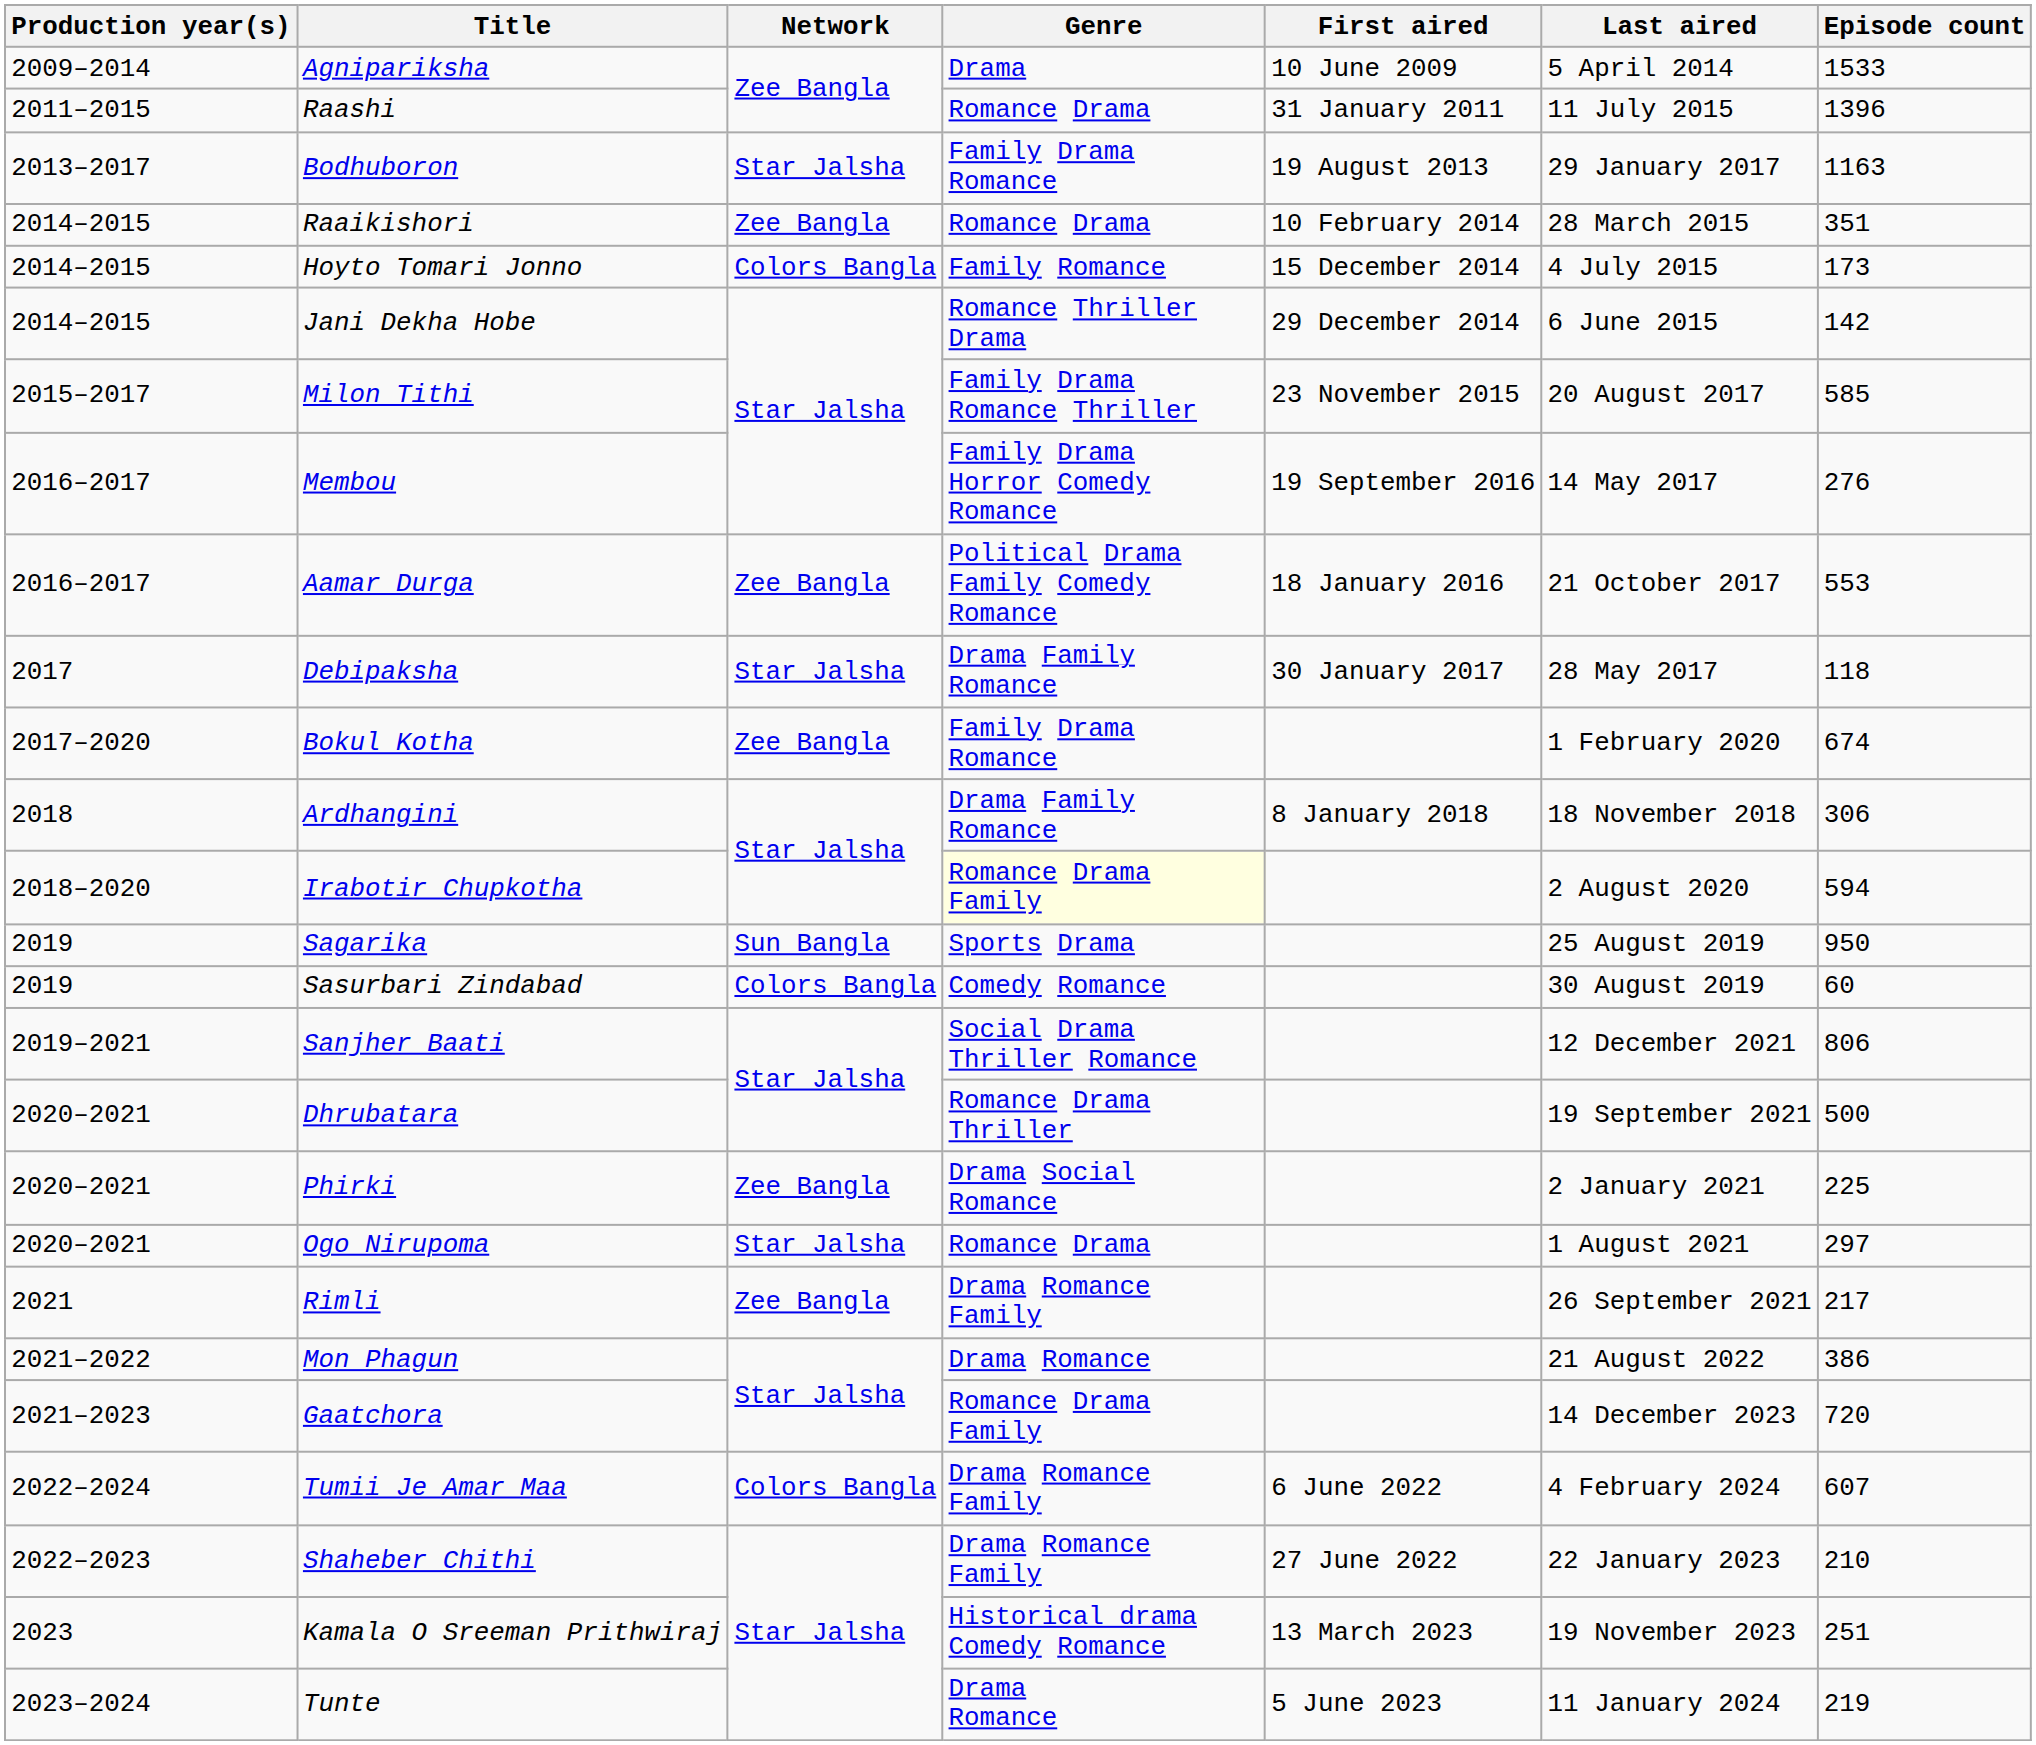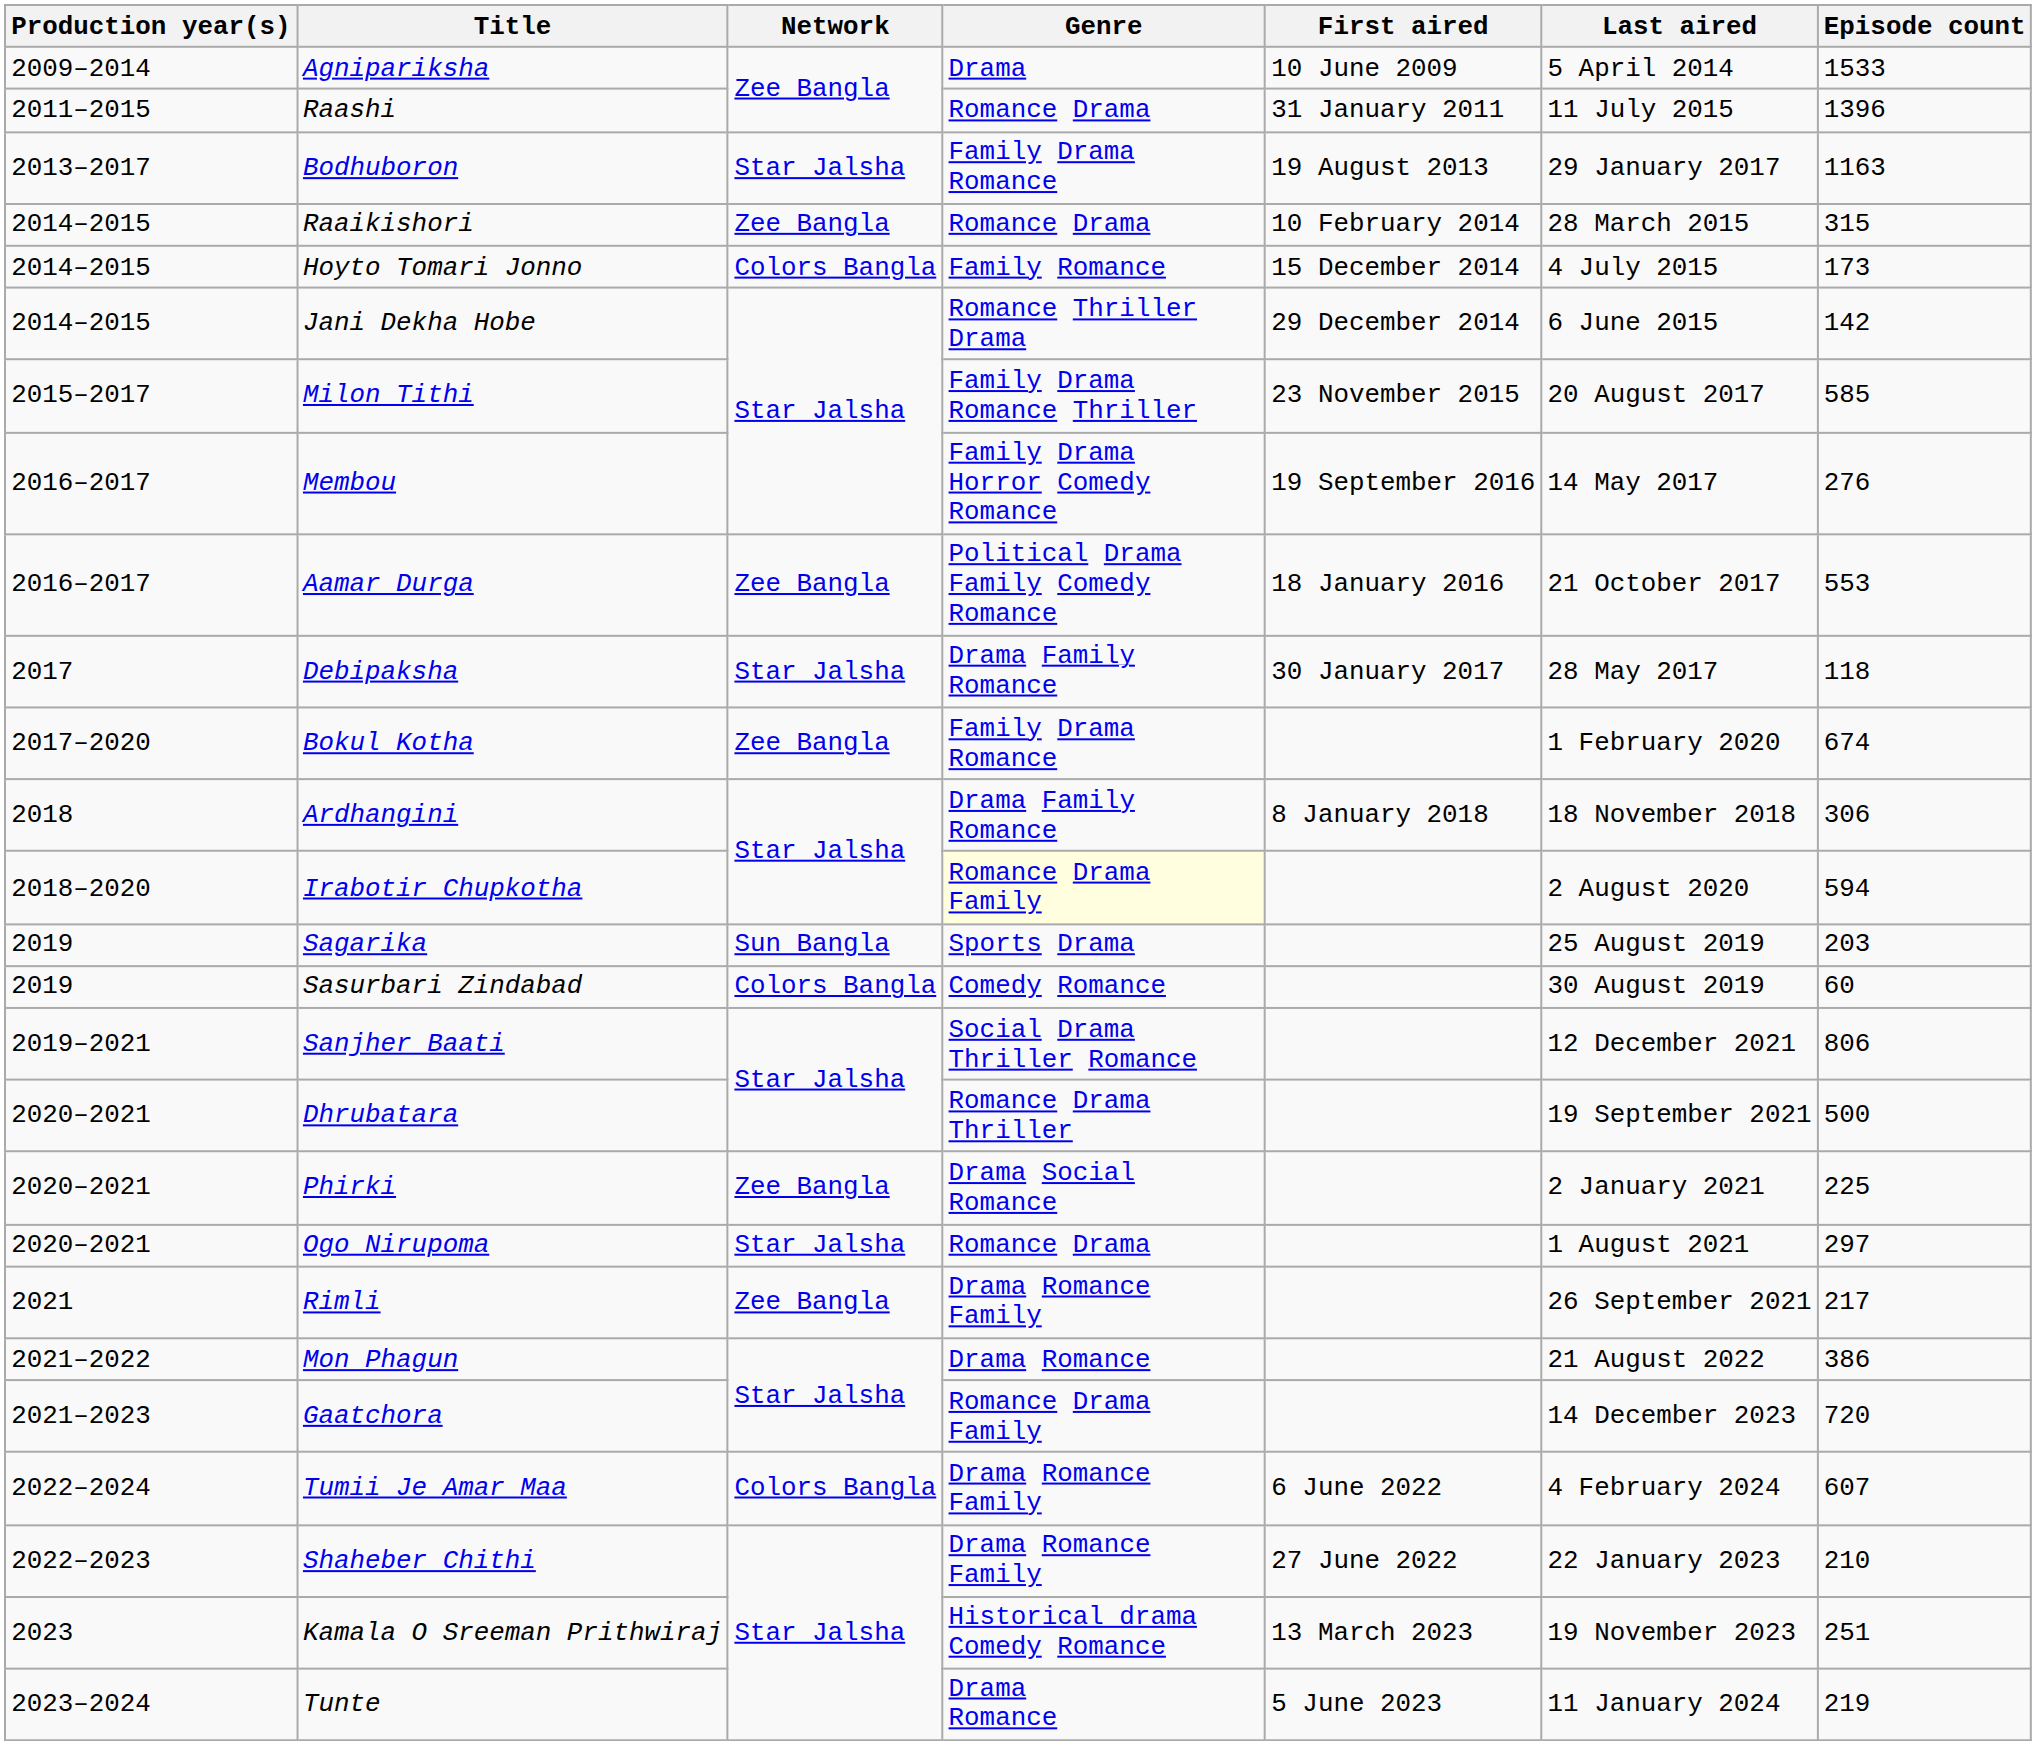Raaikishori | Episode count: 351 -> 315
Sagarika | Episode count: 950 -> 203
